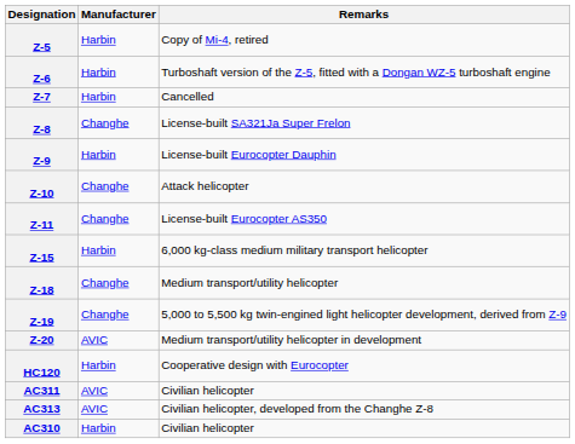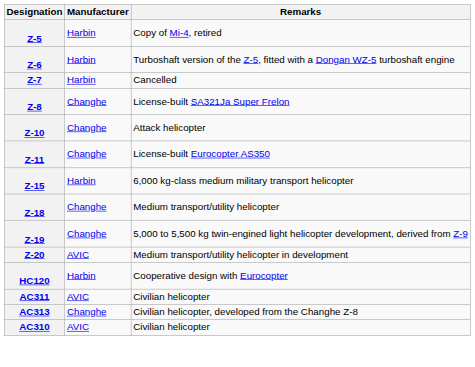- row: Z-9 | Harbin | License-built Eurocopter Dauphin
AC313 | Manufacturer: AVIC -> Changhe
AC310 | Manufacturer: Harbin -> AVIC
